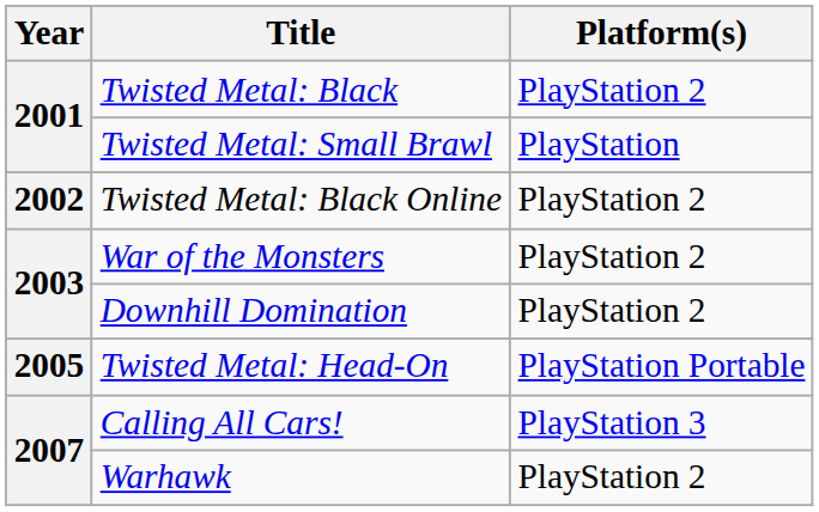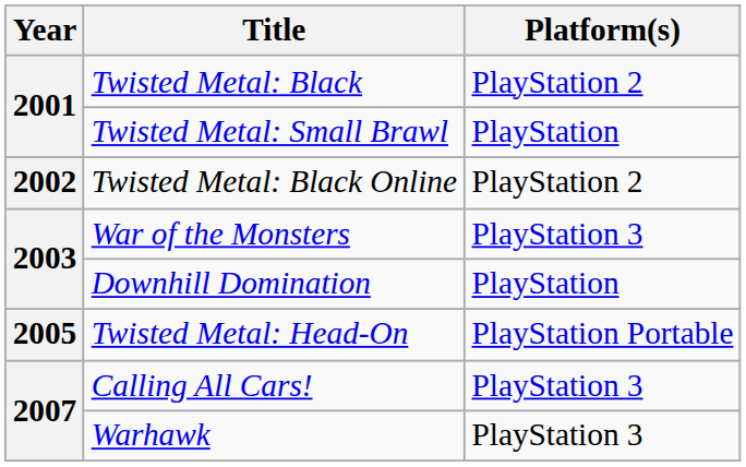War of the Monsters | Platform(s): PlayStation 2 -> PlayStation 3
Downhill Domination | Platform(s): PlayStation 2 -> PlayStation
Warhawk | Platform(s): PlayStation 2 -> PlayStation 3
